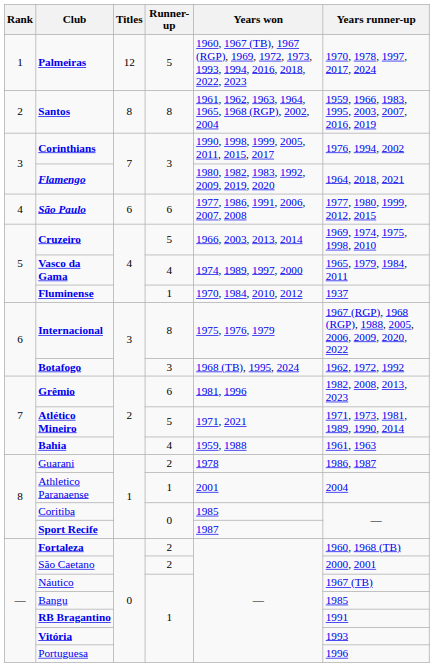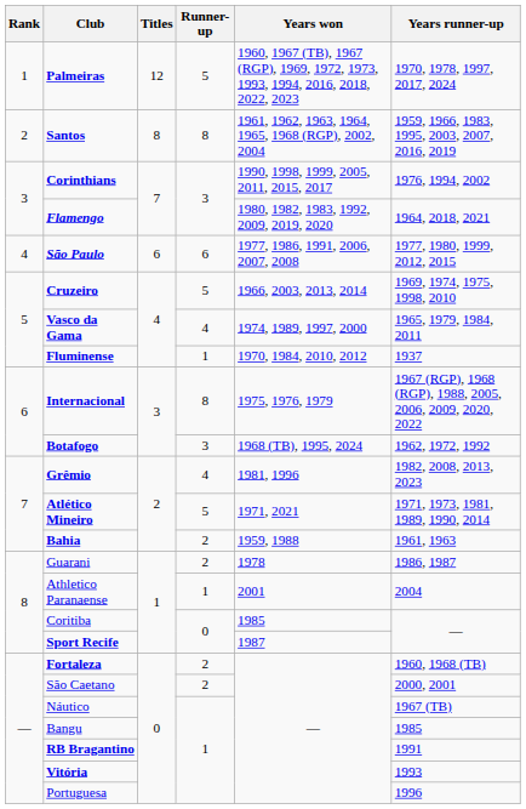Grêmio | Runner-up: 6 -> 4
Bahia | Runner-up: 4 -> 2
